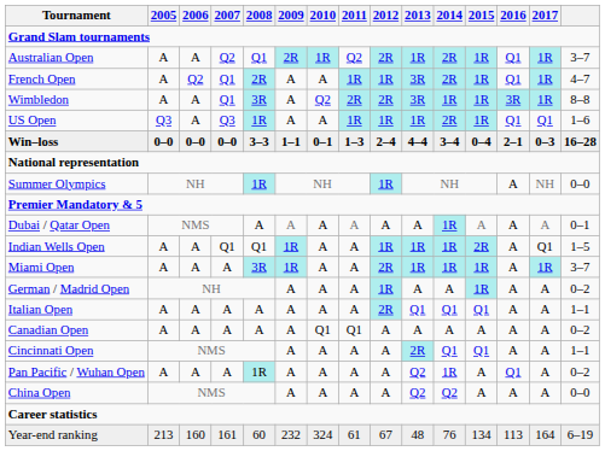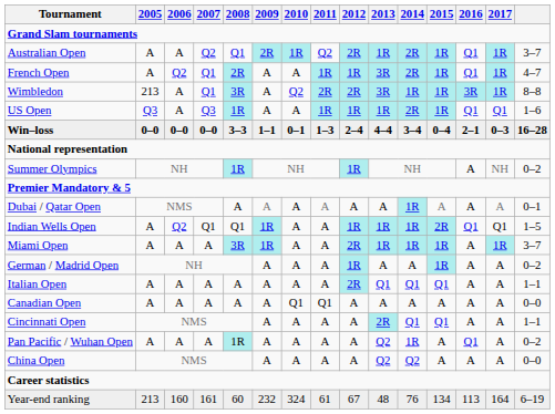Wimbledon | 2005: A -> 213
Summer Olympics | column 15: 0–0 -> 0–2
Indian Wells Open | 2006: A -> Q2
Indian Wells Open | 2016: A -> Q1
Canadian Open | column 15: 0–2 -> 0–0
